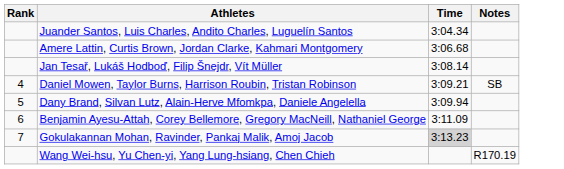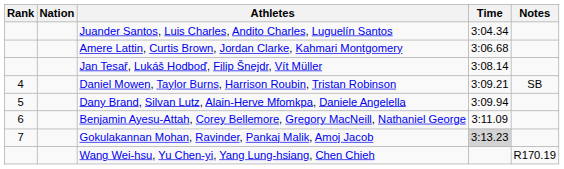+ column: Nation
